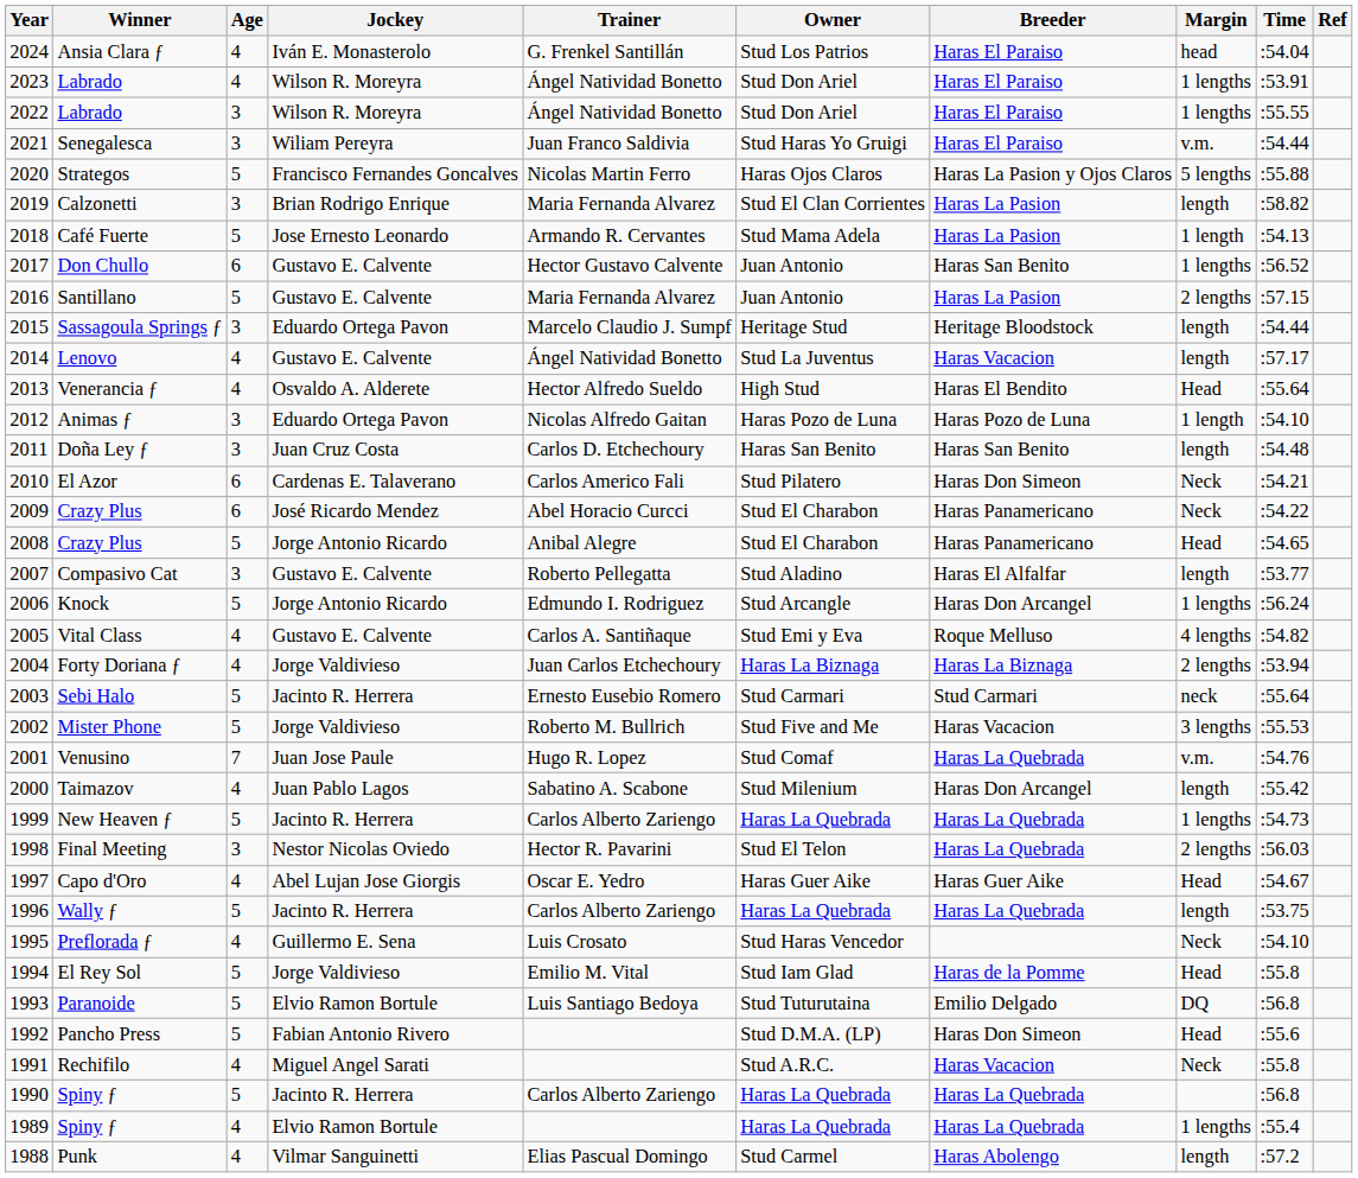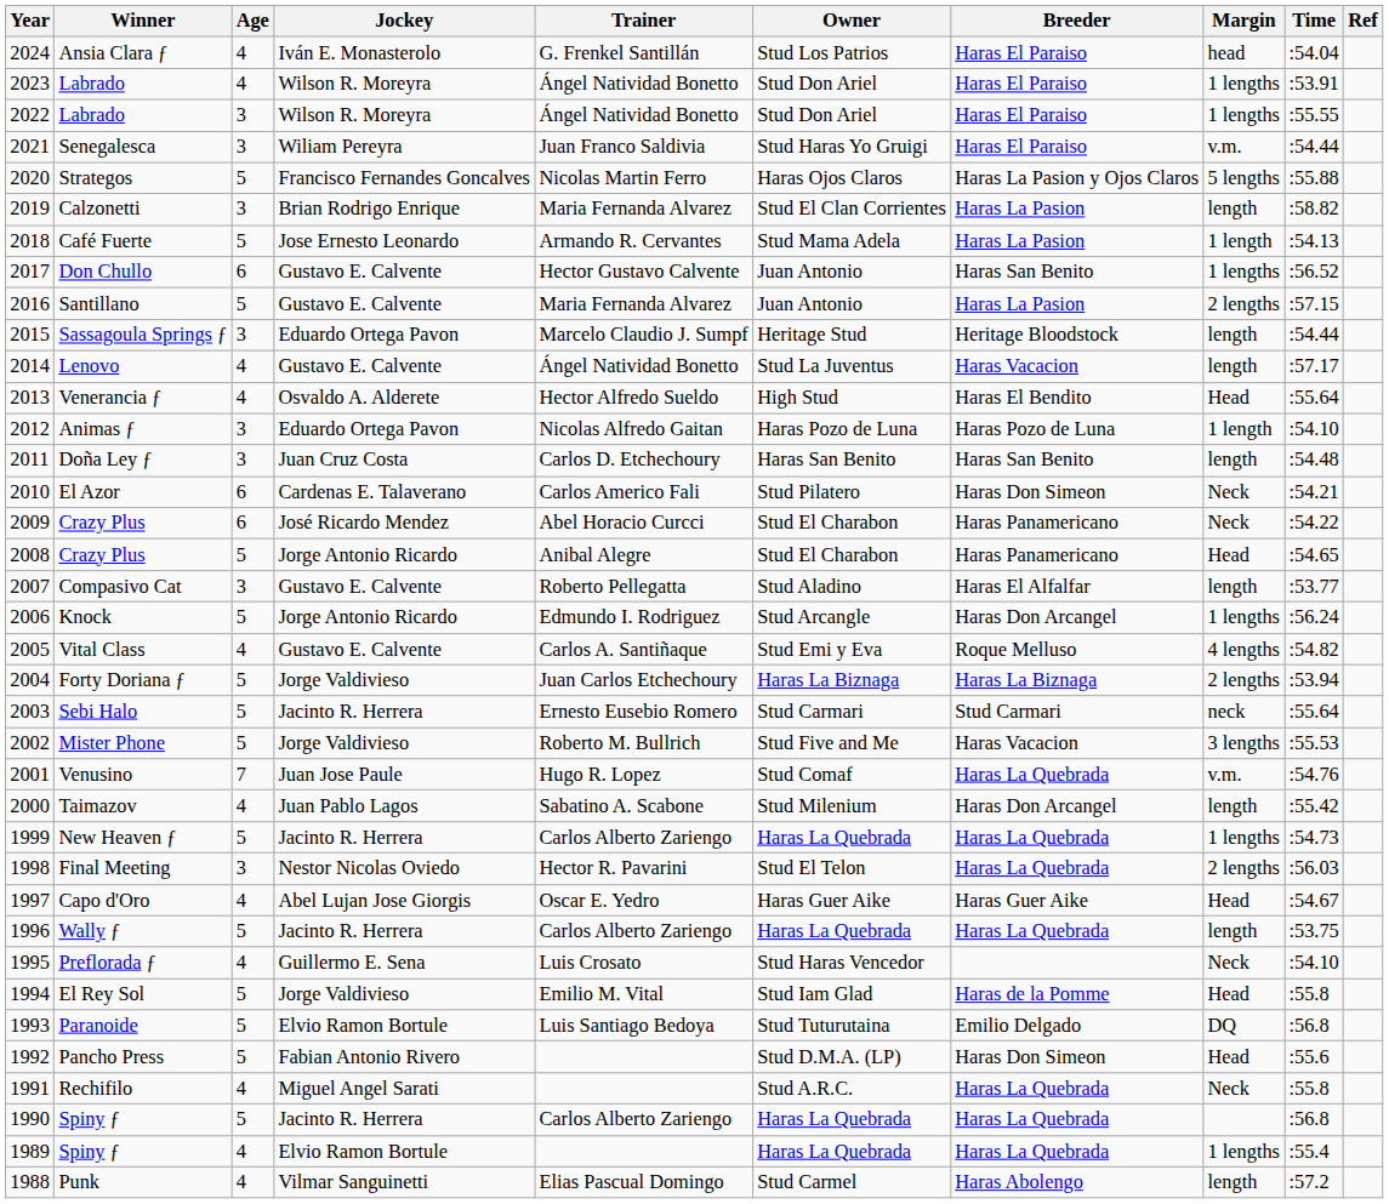Forty Doriana ƒ | Age: 4 -> 5
Rechifilo | Breeder: Haras Vacacion -> Haras La Quebrada
